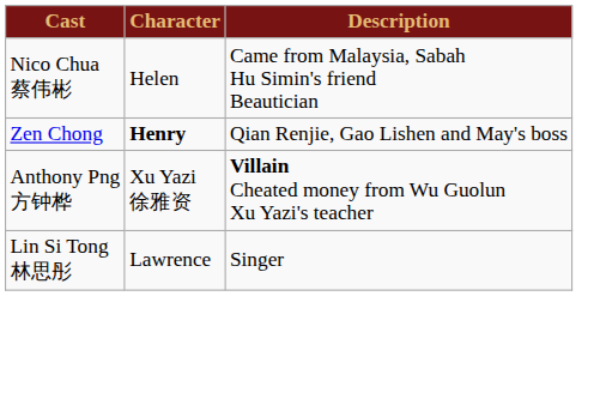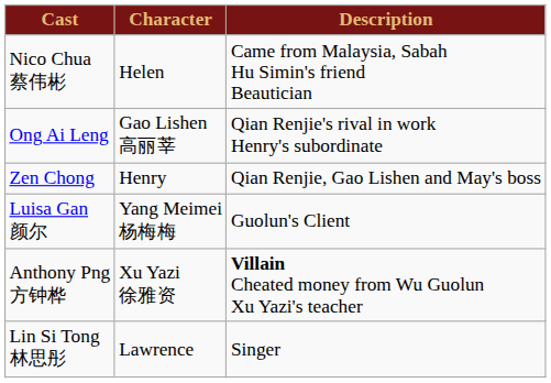+ row: Ong Ai Leng | Gao Lishen 高丽莘 | Qian Renjie's rival in work Henry's subordinate
Zen Chong | Character: bold -> normal
+ row: Luisa Gan 颜尔 | Yang Meimei 杨梅梅 | Guolun's Client
